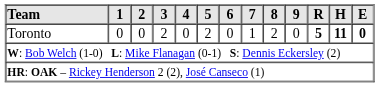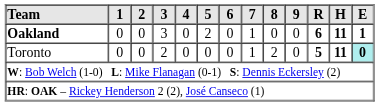+ row: Oakland | 0 | 0 | 3 | 0 | 2 | 0 | 1 | 0 | 0 | 6 | 11 | 1
Toronto | 5: 2 -> 0
Toronto | E: no background -> paleturquoise background
